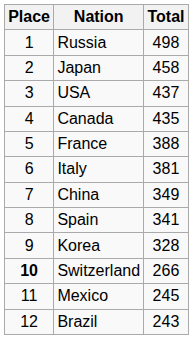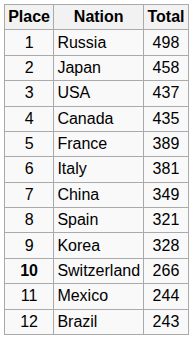France | Total: 388 -> 389
Spain | Total: 341 -> 321
Mexico | Total: 245 -> 244
